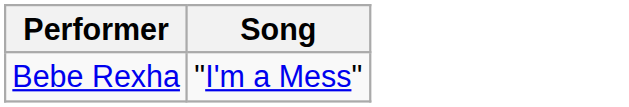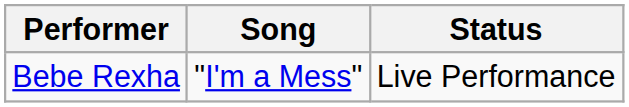+ column: Status | Live Performance
